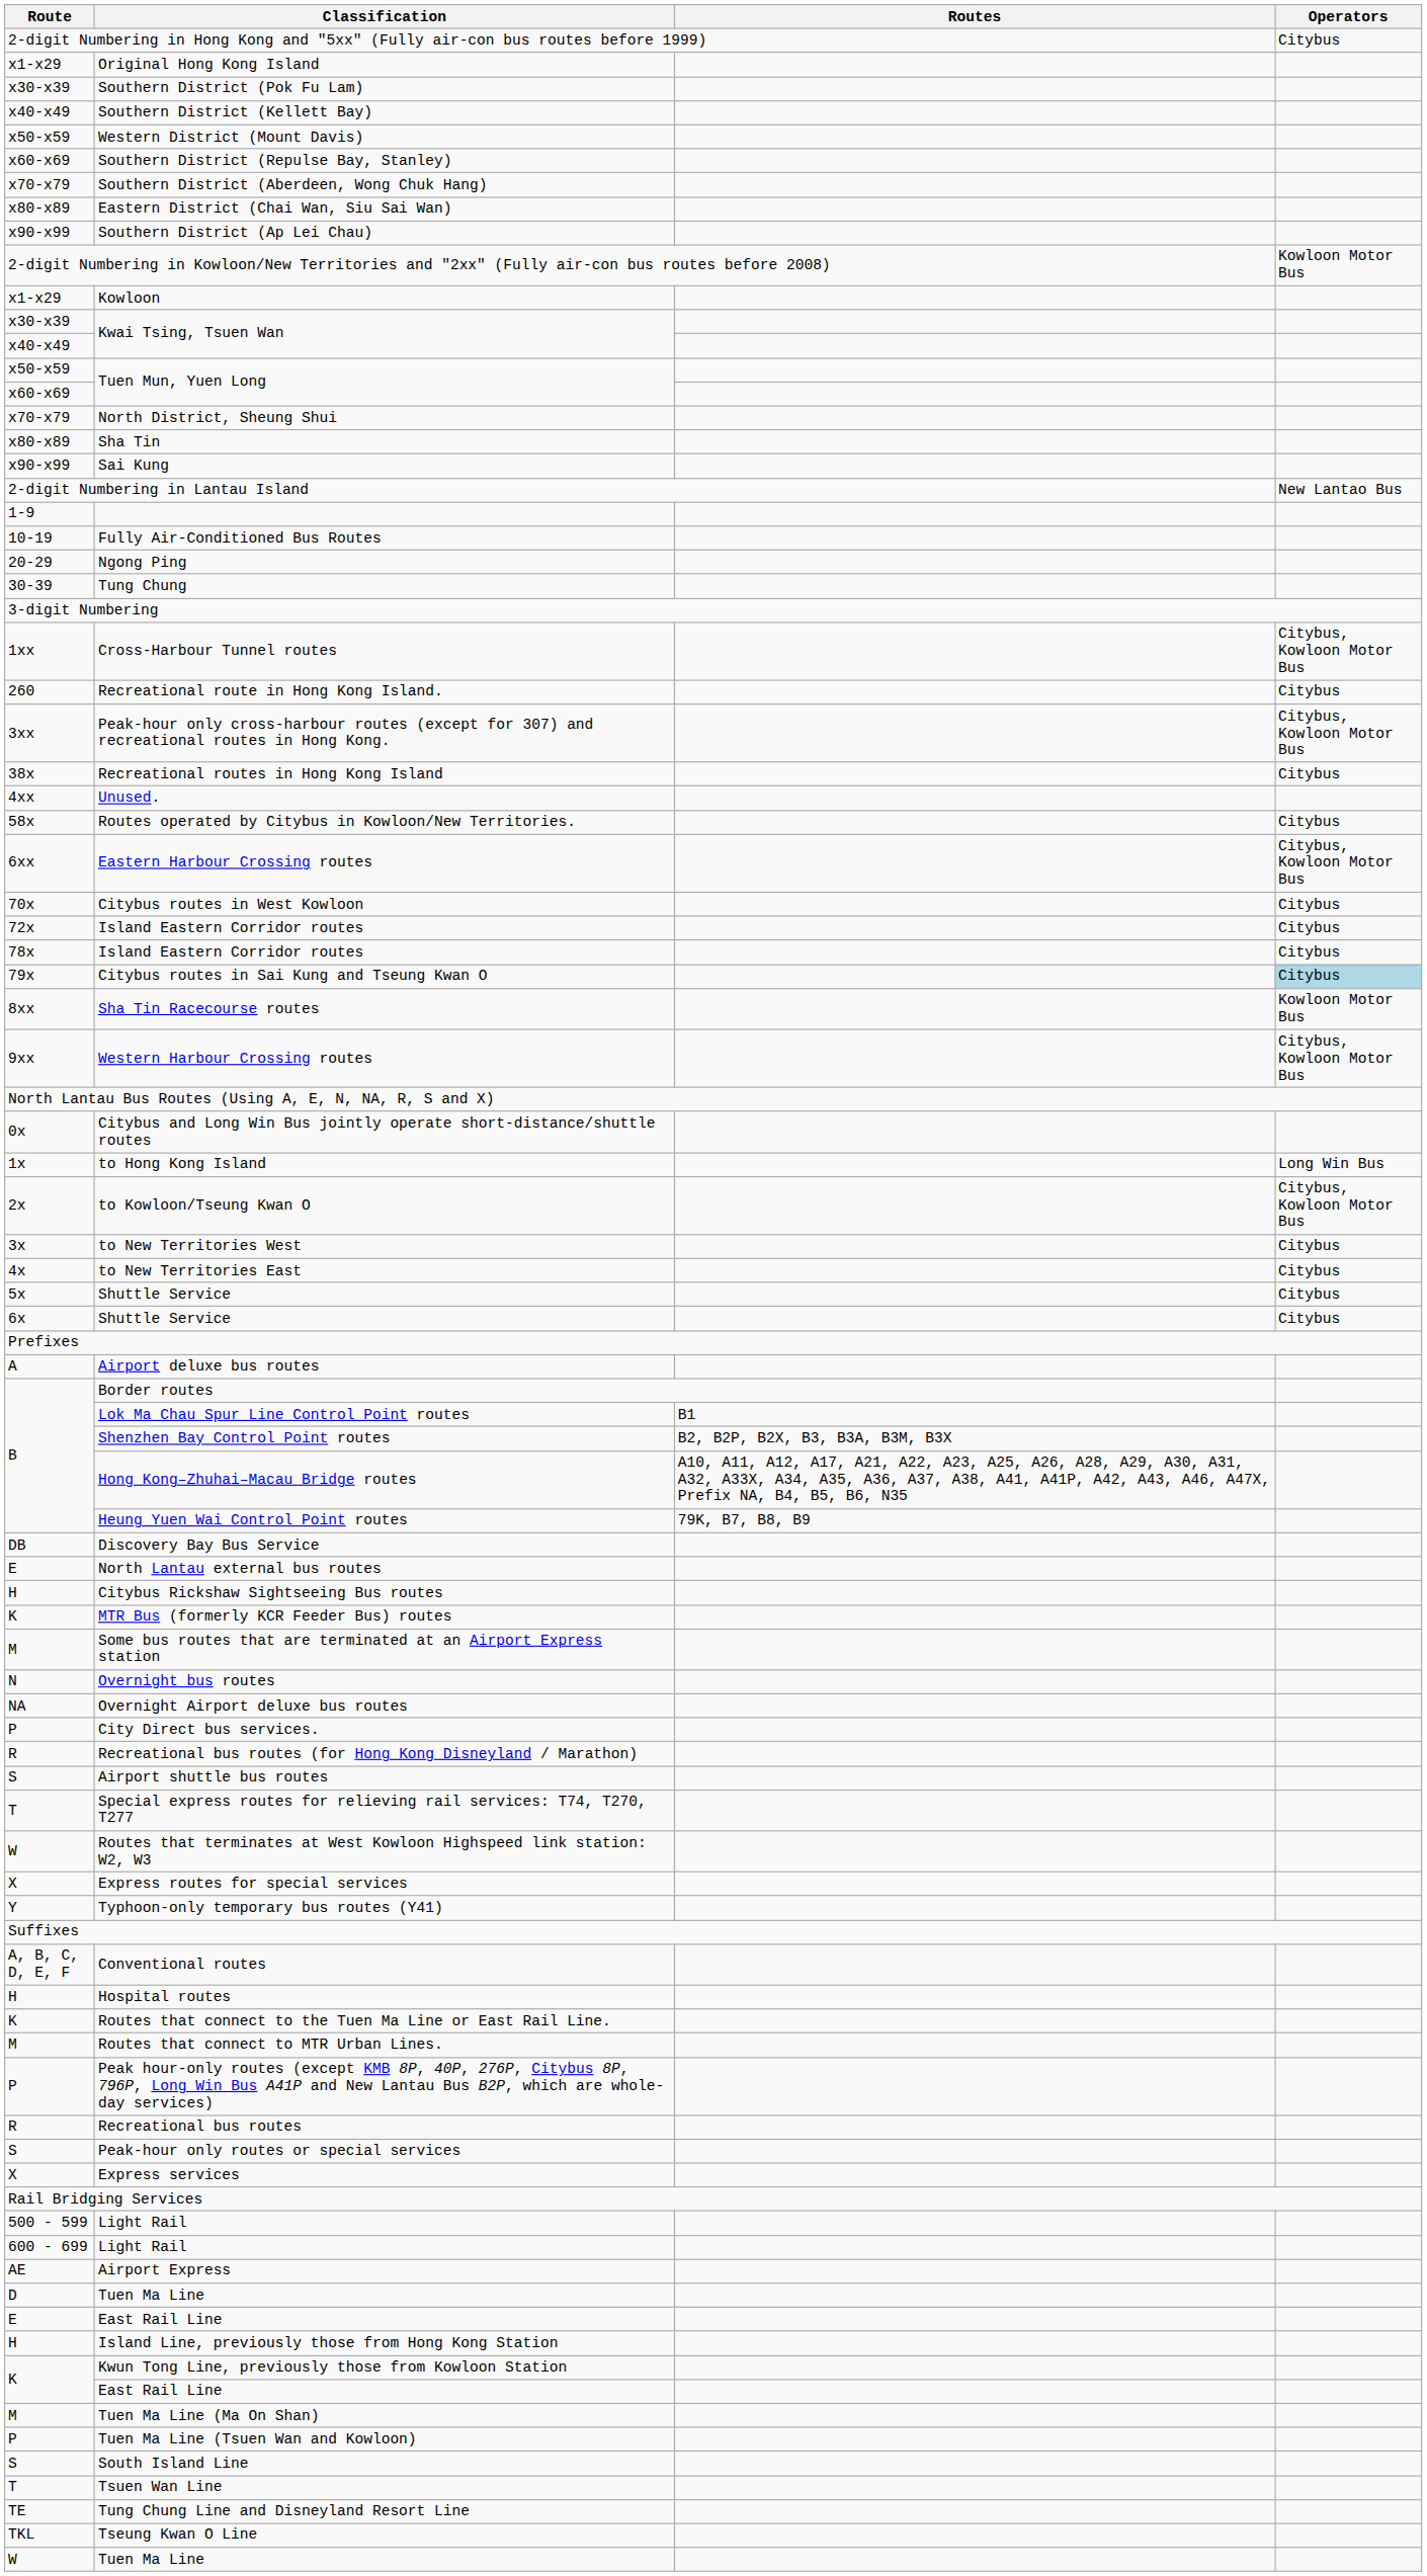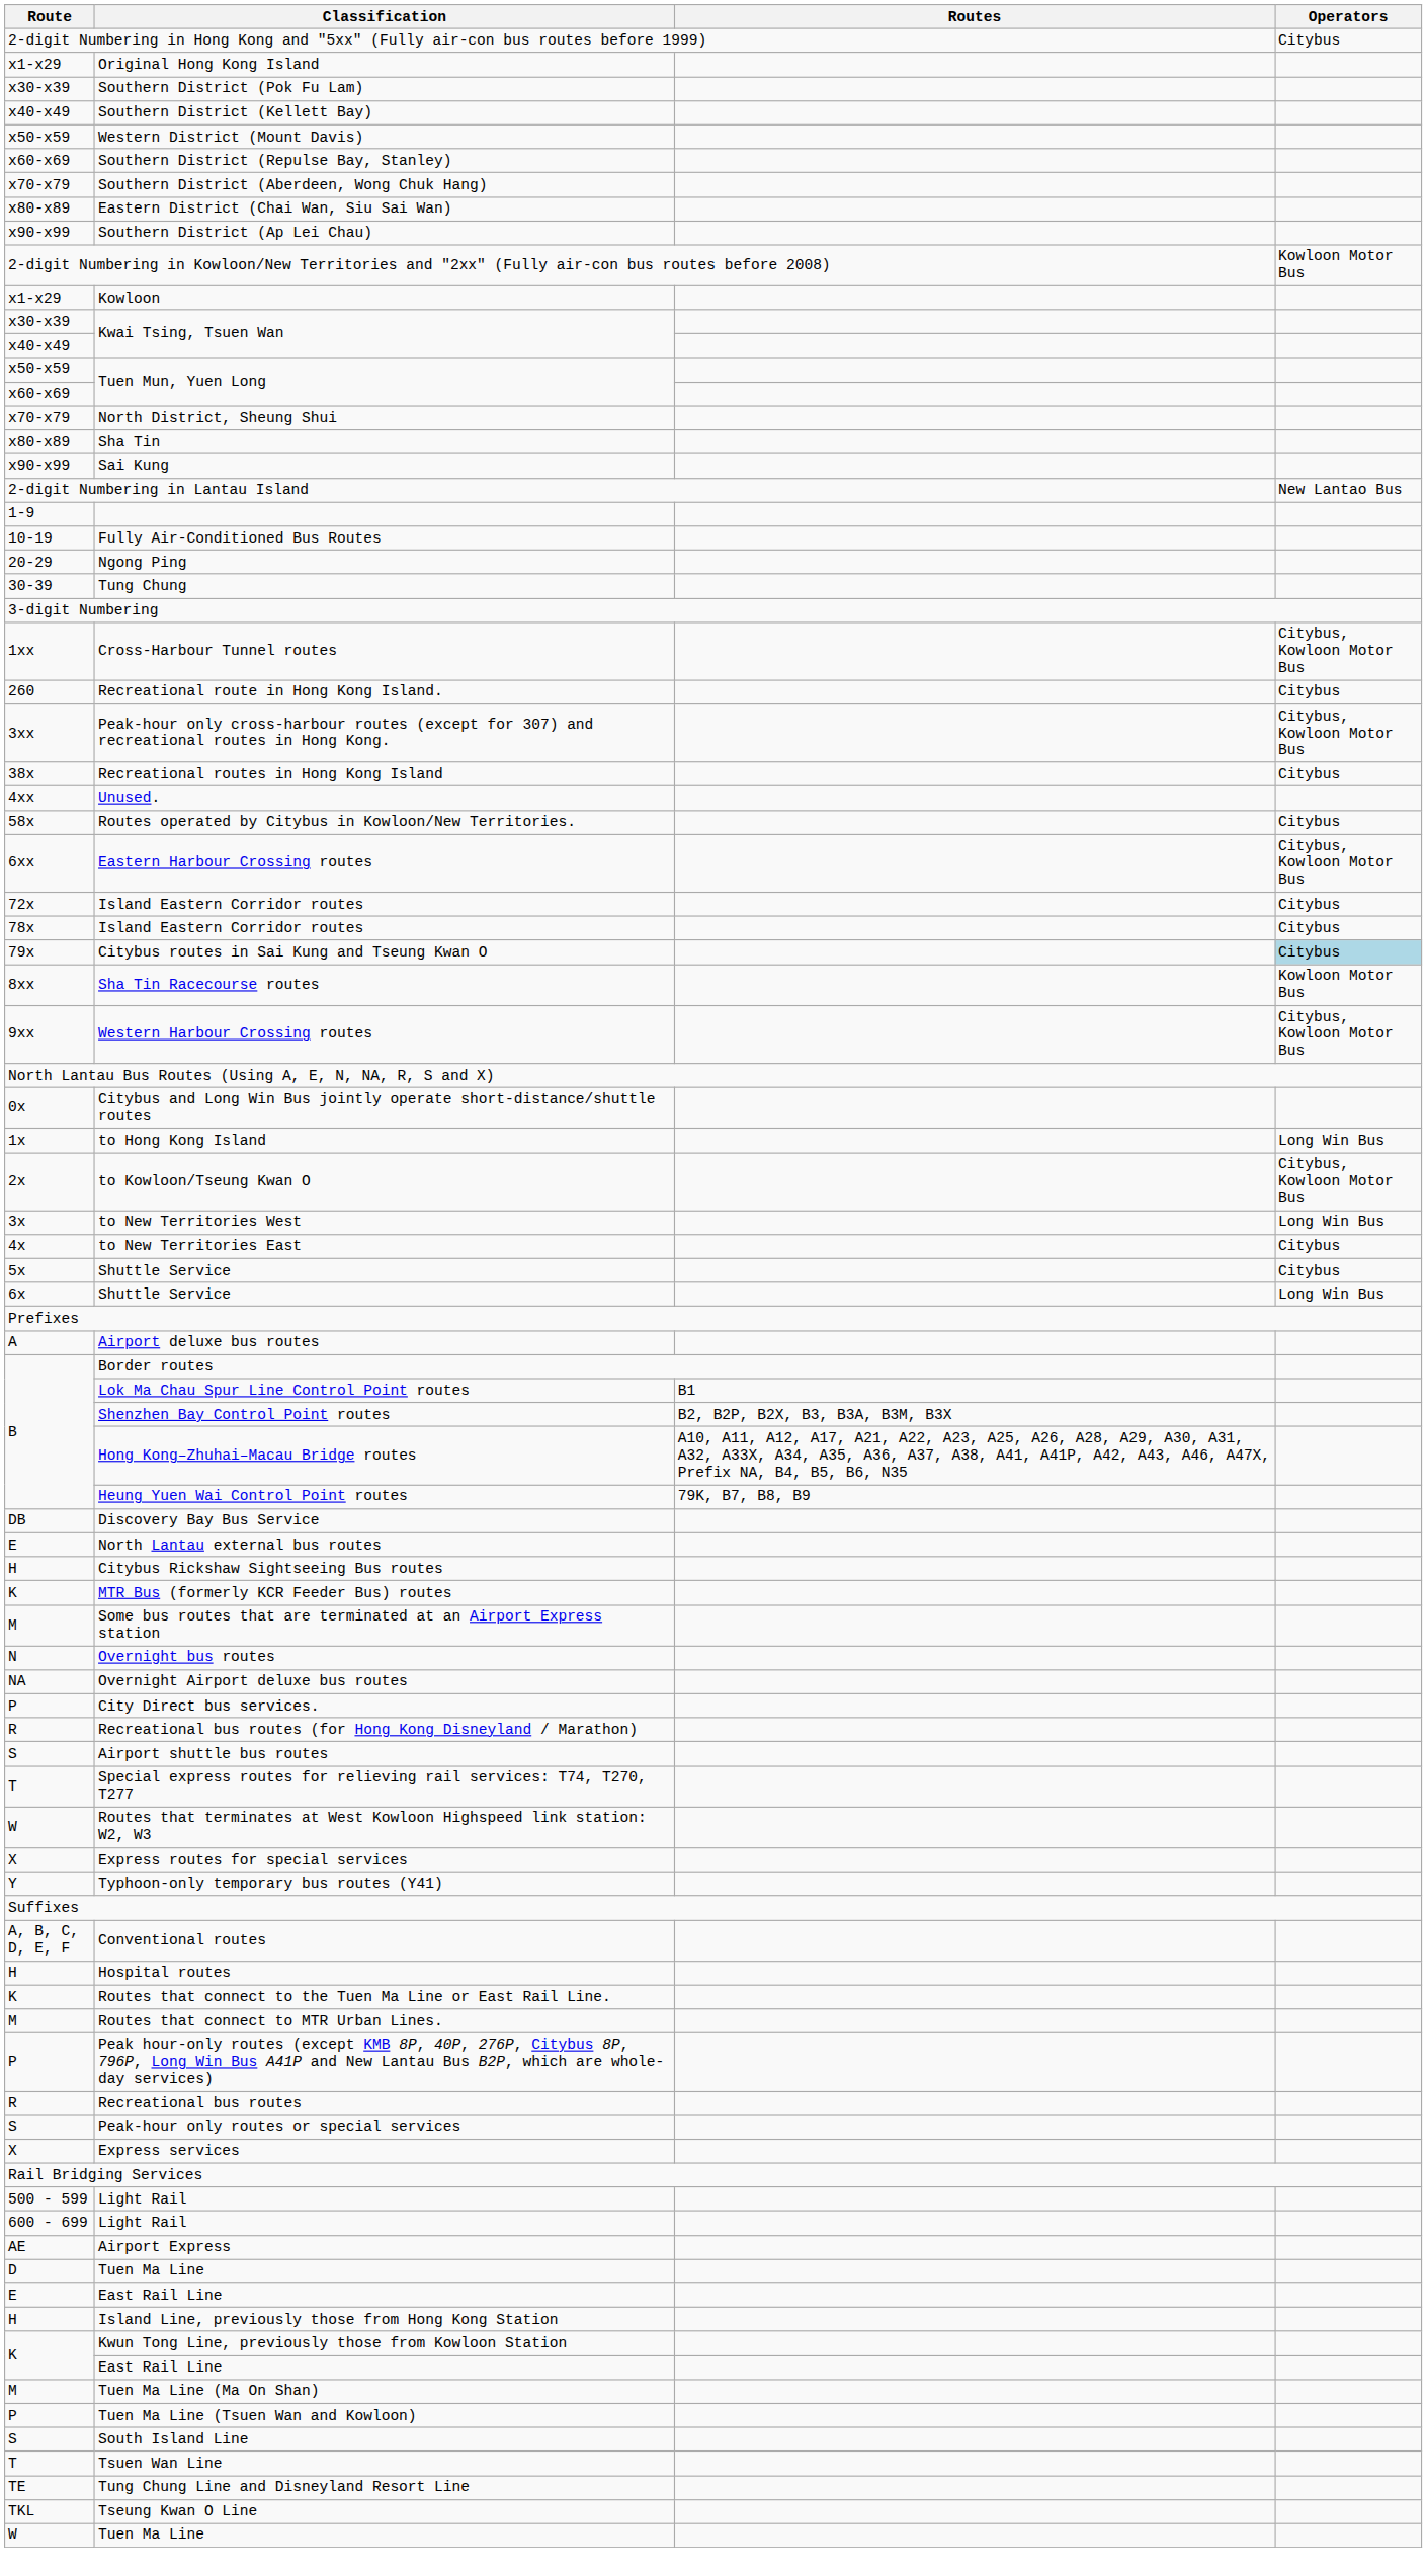- row: 70x | Citybus routes in West Kowloon | Citybus
to New Territories West | Operators: Citybus -> Long Win Bus
6x / Shuttle Service | Operators: Citybus -> Long Win Bus
